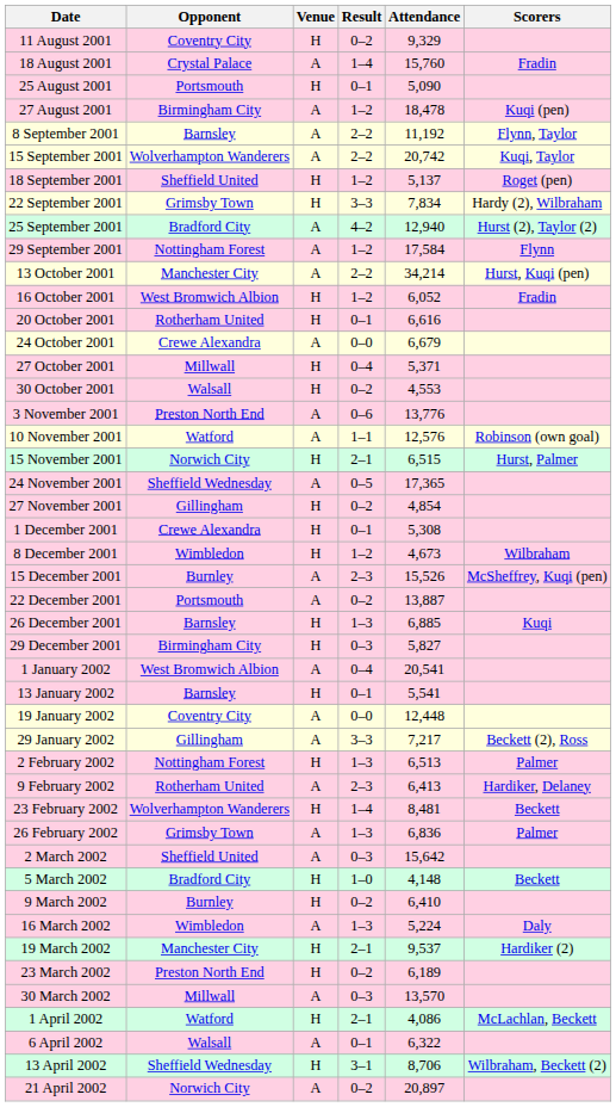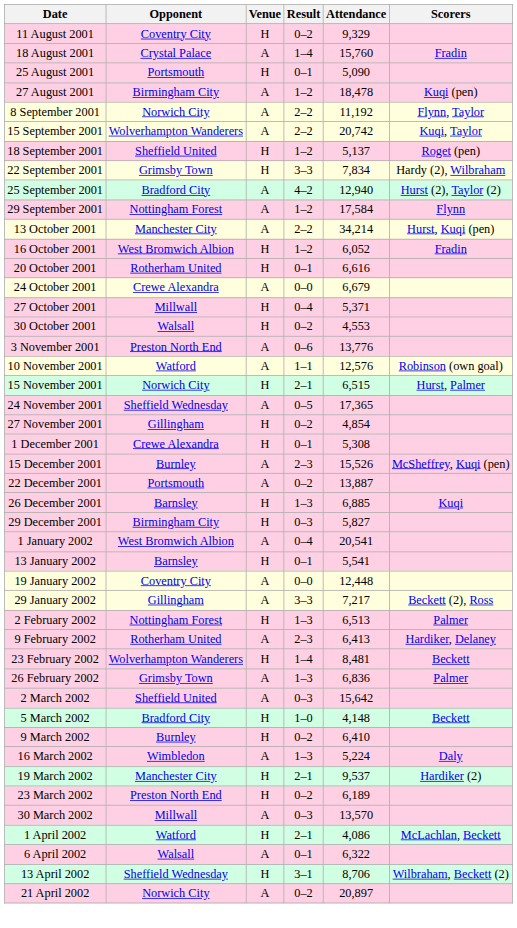8 September 2001 | Opponent: Barnsley -> Norwich City
- row: 8 December 2001 | Wimbledon | H | 1–2 | 4,673 | Wilbraham
